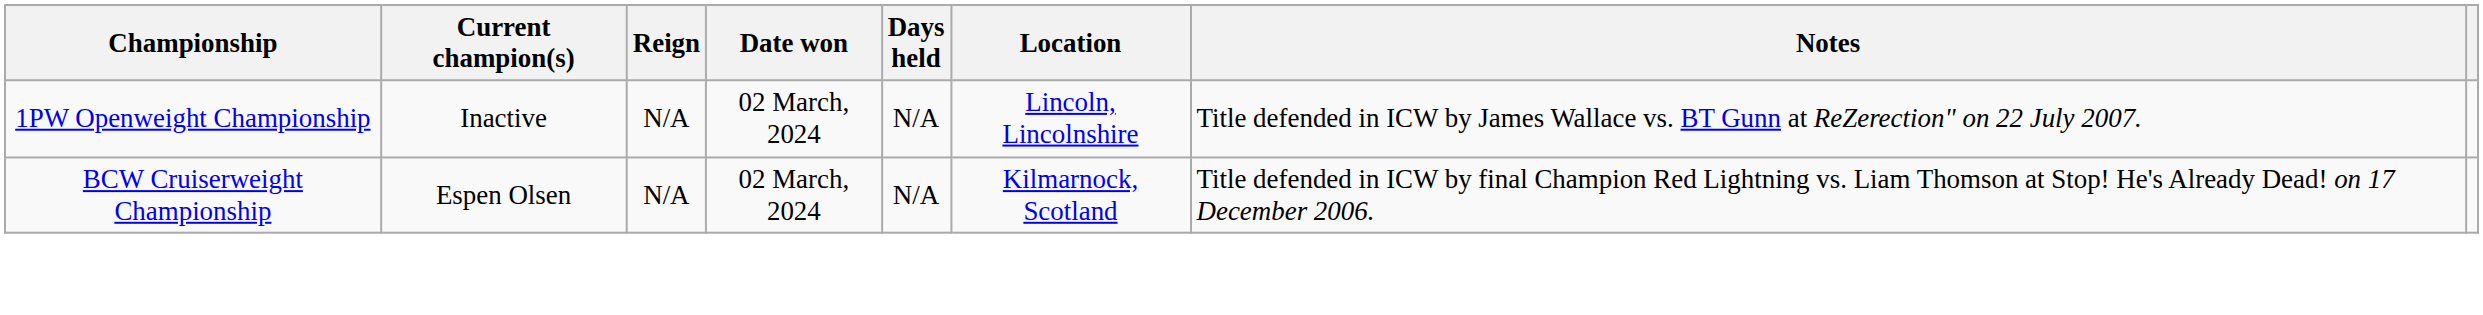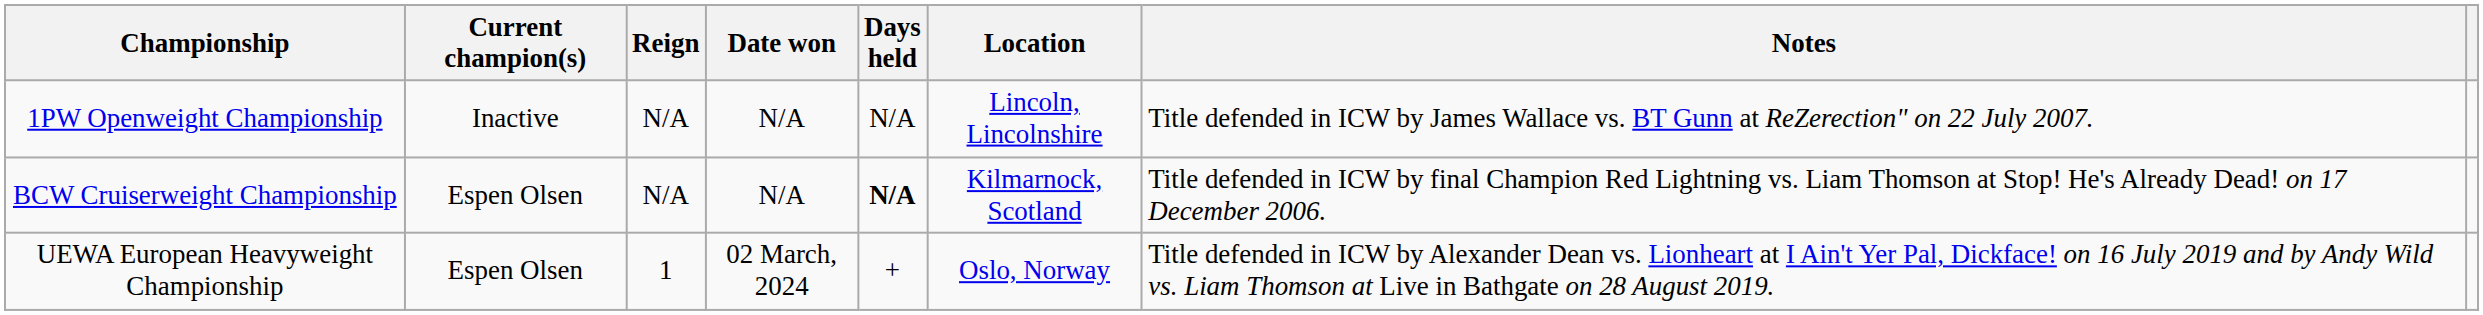1PW Openweight Championship | Date won: 02 March, 2024 -> N/A
BCW Cruiserweight Championship | Date won: 02 March, 2024 -> N/A
BCW Cruiserweight Championship | Days held: normal -> bold
+ row: UEWA European Heavyweight Championship | Espen Olsen | 1 | 02 March, 2024 | + | Oslo, Norway | Title defended in ICW by Alexander Dean vs. Lionheart at I Ain't Yer Pal, Dickface! on 16 July 2019 and by Andy Wild vs. Liam Thomson at Live in Bathgate on 28 August 2019.
